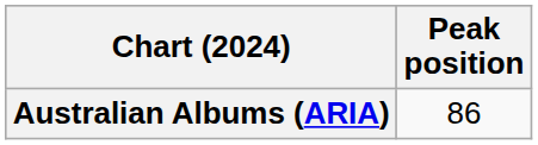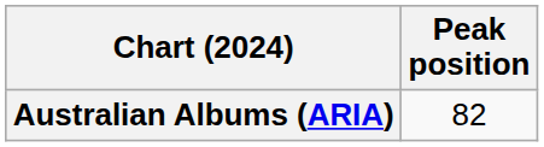Australian Albums (ARIA) | Peak position: 86 -> 82
